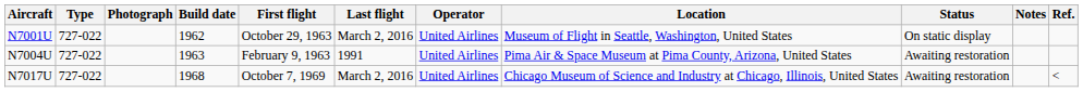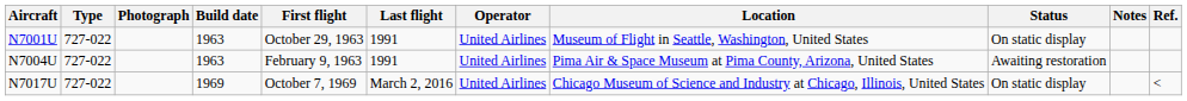N7001U | Build date: 1962 -> 1963
N7001U | Last flight: March 2, 2016 -> 1991
N7017U | Build date: 1968 -> 1969
N7017U | Status: Awaiting restoration -> On static display
